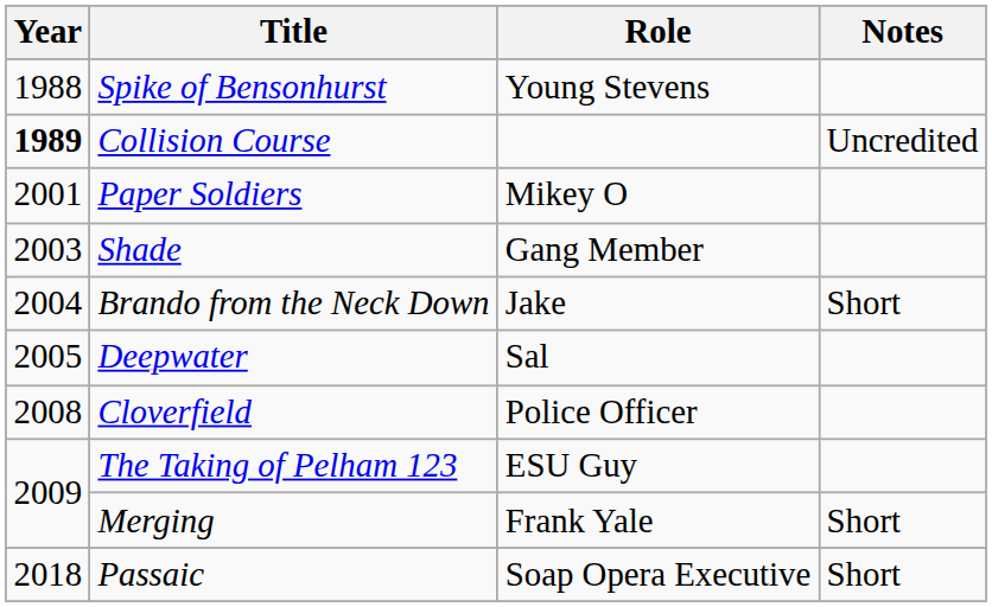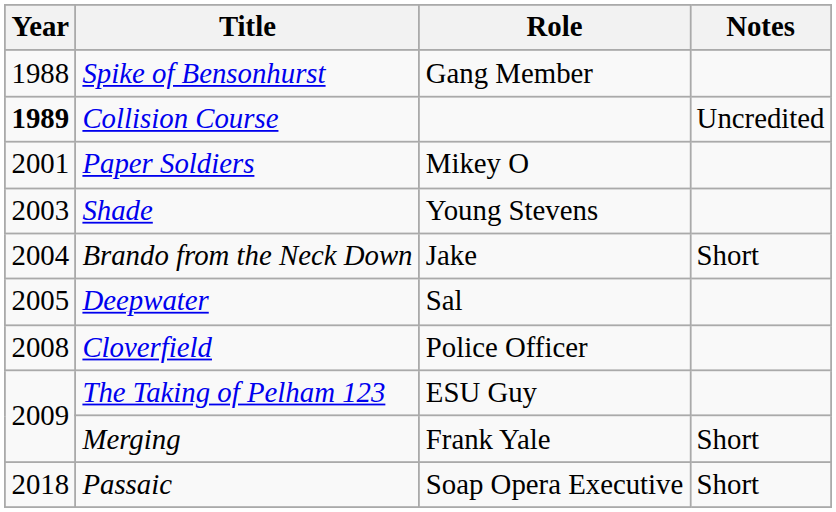Spike of Bensonhurst | Role: Young Stevens -> Gang Member
Shade | Role: Gang Member -> Young Stevens
